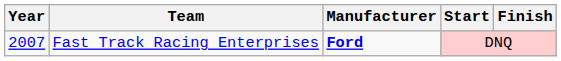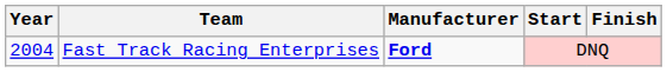Fast Track Racing Enterprises | Year: 2007 -> 2004
